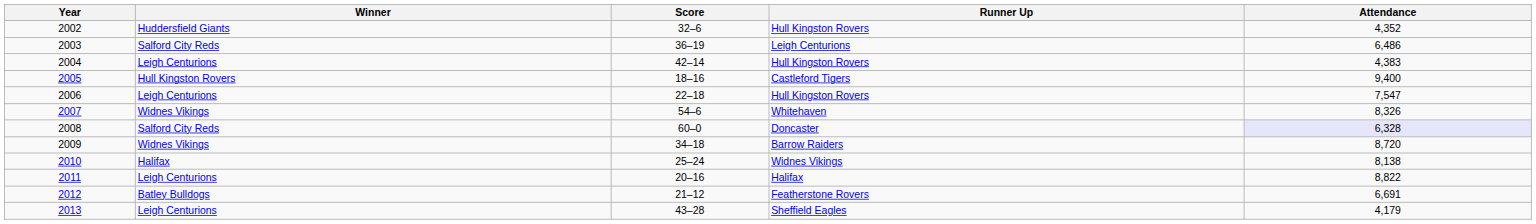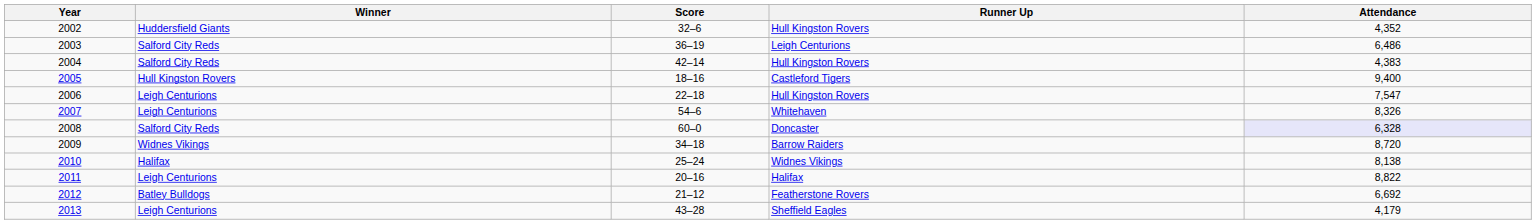2004 | Winner: Leigh Centurions -> Salford City Reds
2007 | Winner: Widnes Vikings -> Leigh Centurions
2012 | Attendance: 6,691 -> 6,692
